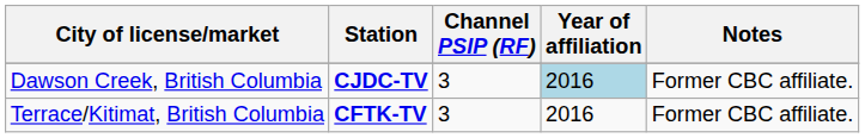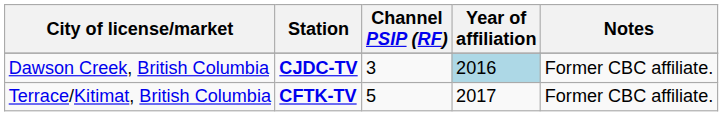Terrace/Kitimat, British Columbia | Channel PSIP (RF): 3 -> 5
Terrace/Kitimat, British Columbia | Year of affiliation: 2016 -> 2017
